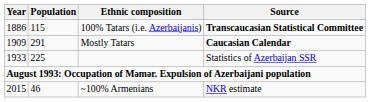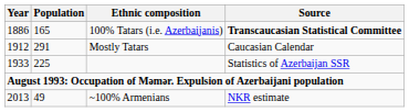100% Tatars (i.e. Azerbaijanis) | Population: 115 -> 165
Mostly Tatars | Year: 1909 -> 1912
Mostly Tatars | Source: bold -> normal
~100% Armenians | Year: 2015 -> 2013
~100% Armenians | Population: 46 -> 49
